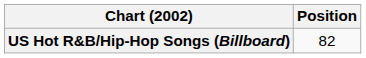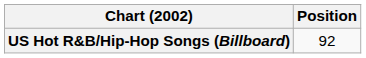US Hot R&B/Hip-Hop Songs (Billboard) | Position: 82 -> 92
